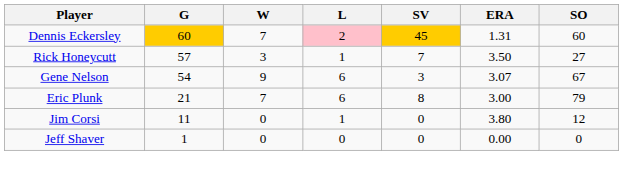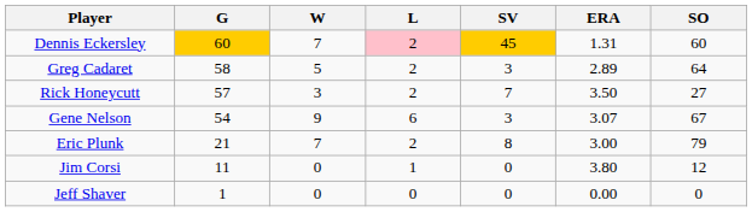+ row: Greg Cadaret | 58 | 5 | 2 | 3 | 2.89 | 64
Rick Honeycutt | L: 1 -> 2
Eric Plunk | L: 6 -> 2
